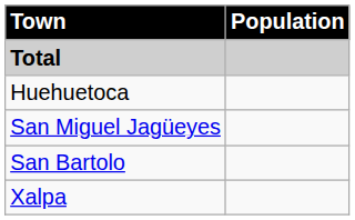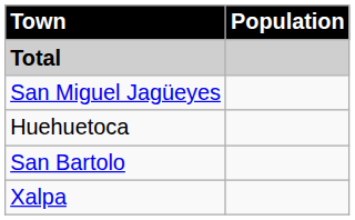rows swapped: Huehuetoca <-> San Miguel Jagüeyes
